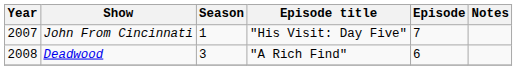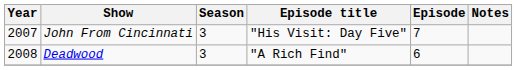John From Cincinnati | Season: 1 -> 3
